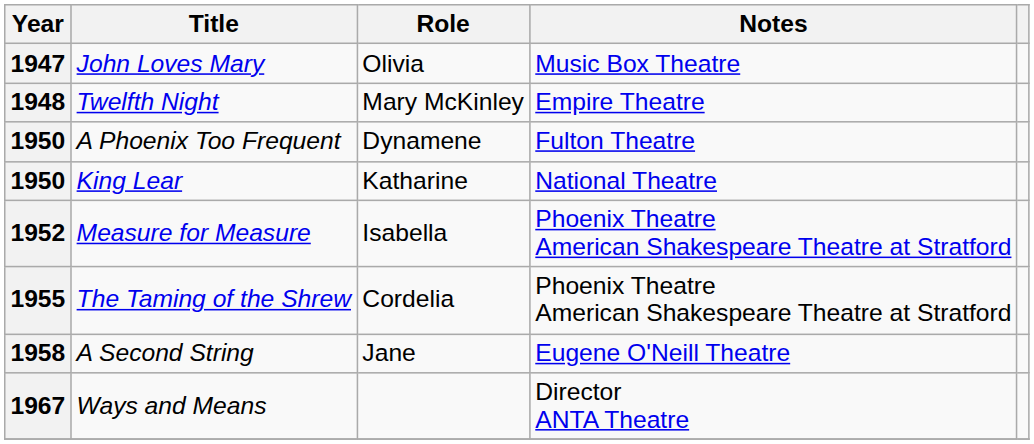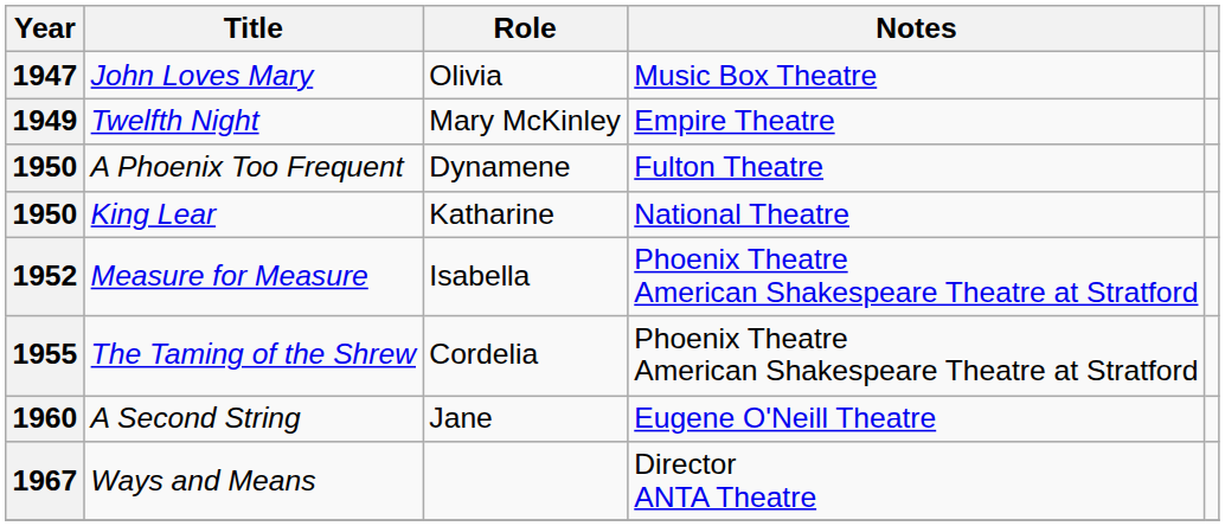Twelfth Night | Year: 1948 -> 1949
A Second String | Year: 1958 -> 1960
